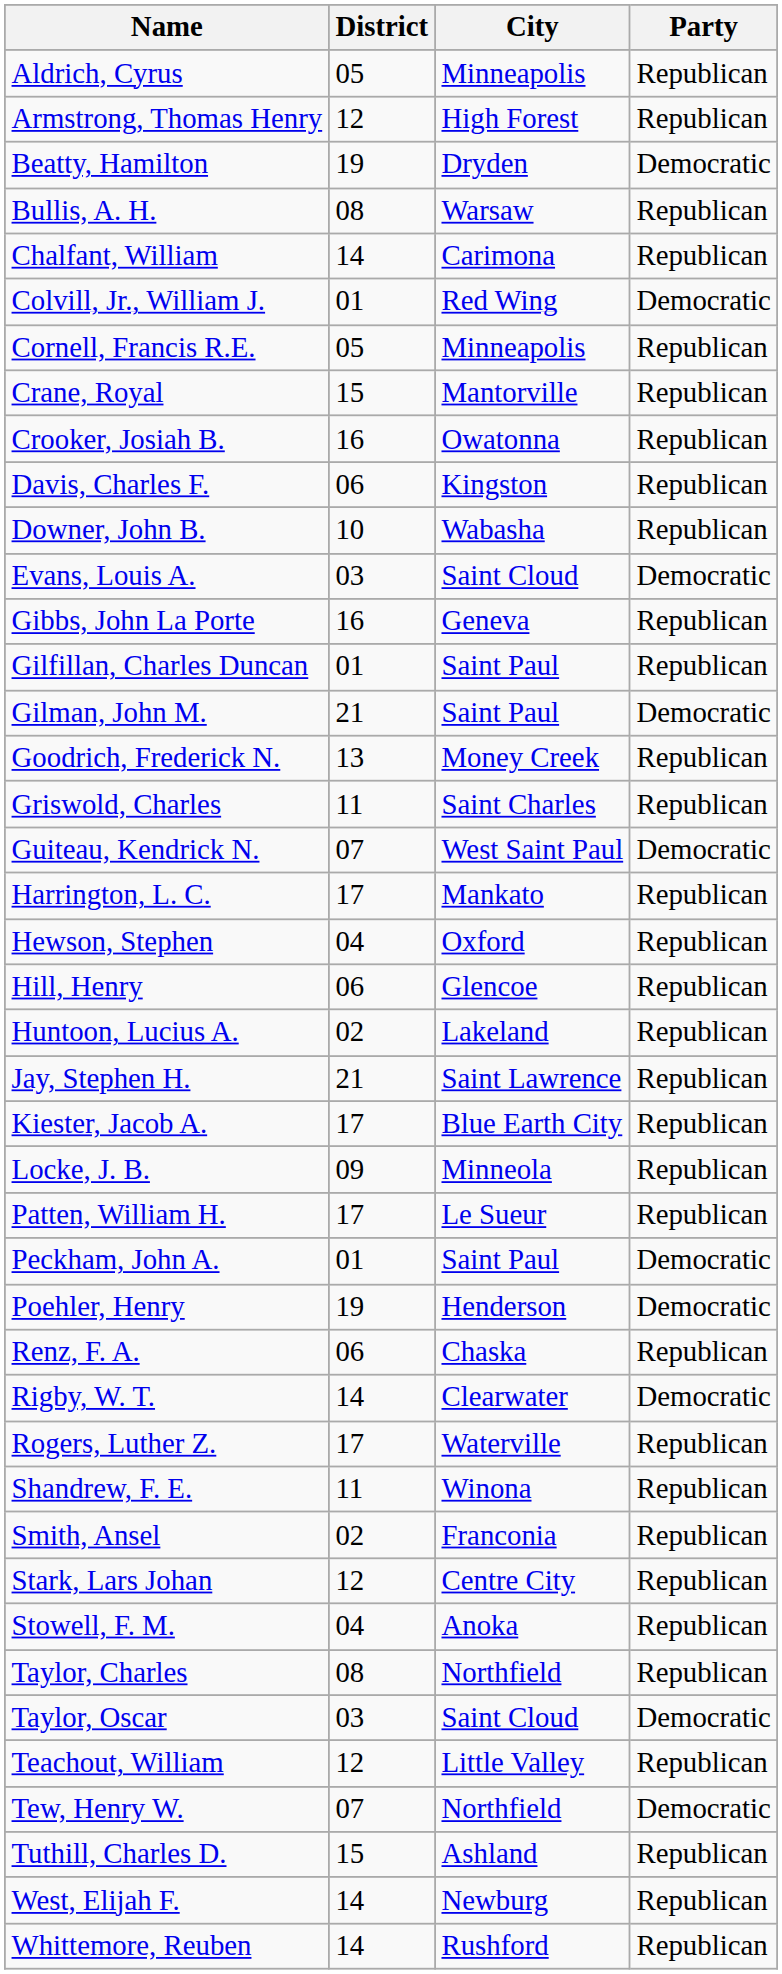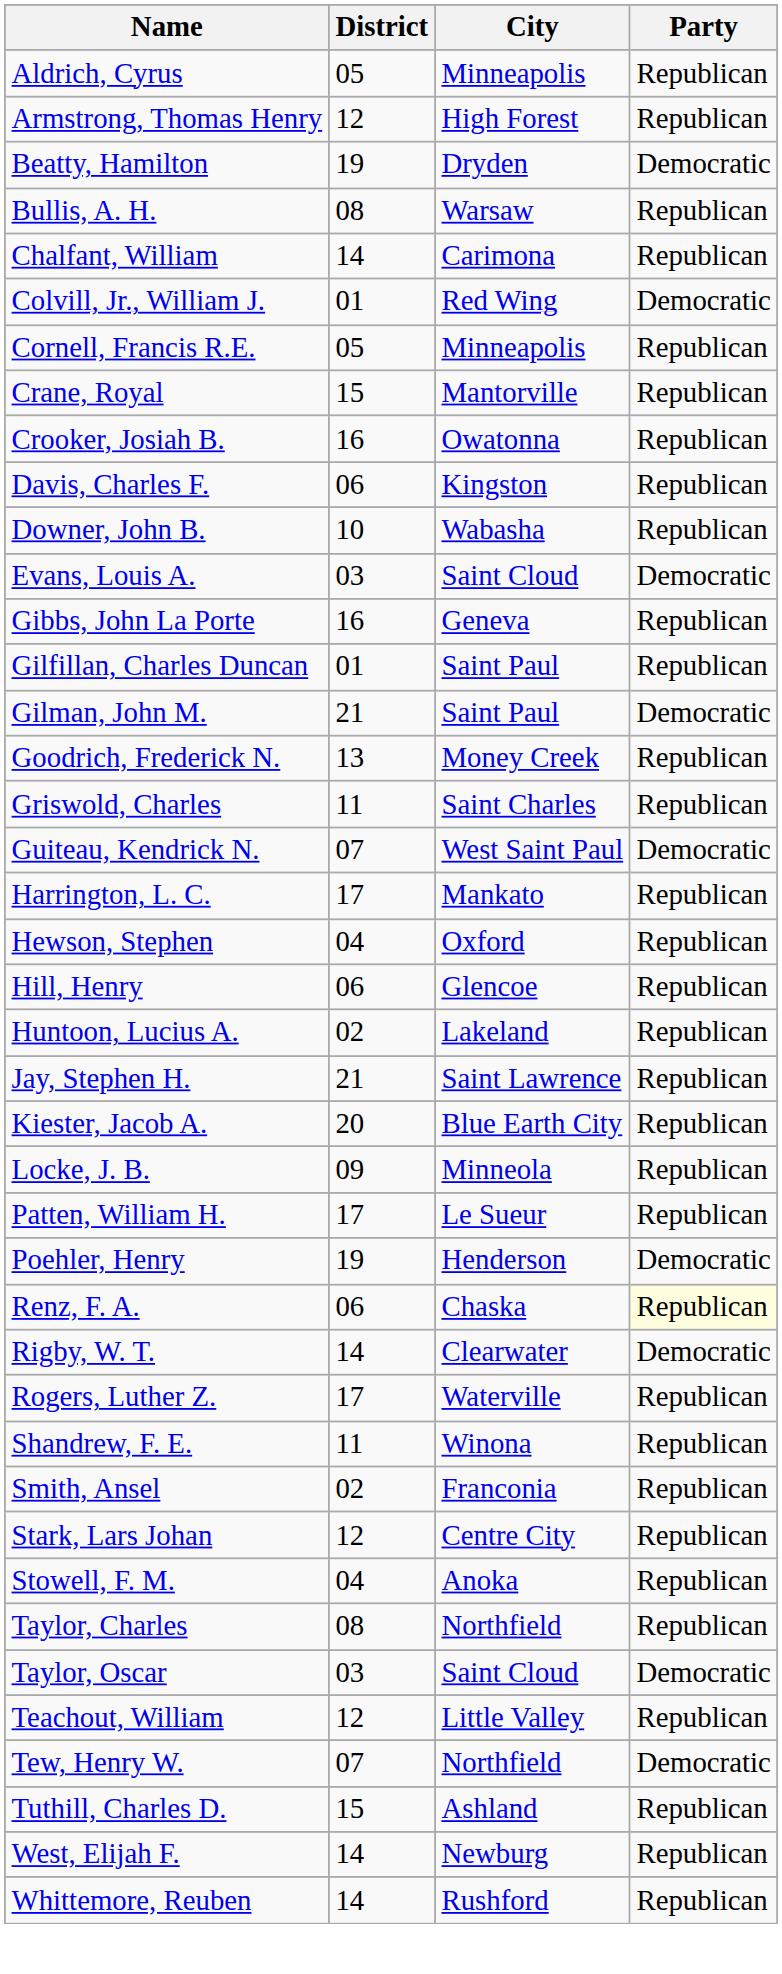Kiester, Jacob A. | District: 17 -> 20
- row: Peckham, John A. | 01 | Saint Paul | Democratic
Renz, F. A. | Party: no background -> lightyellow background
